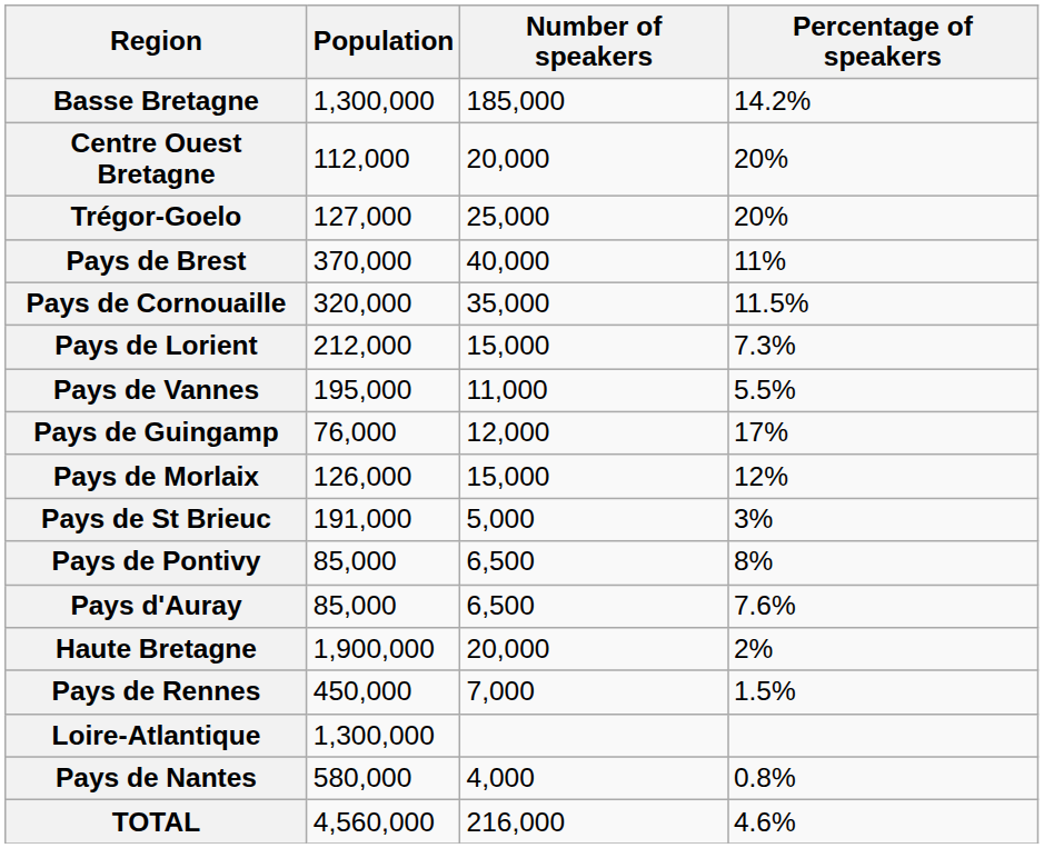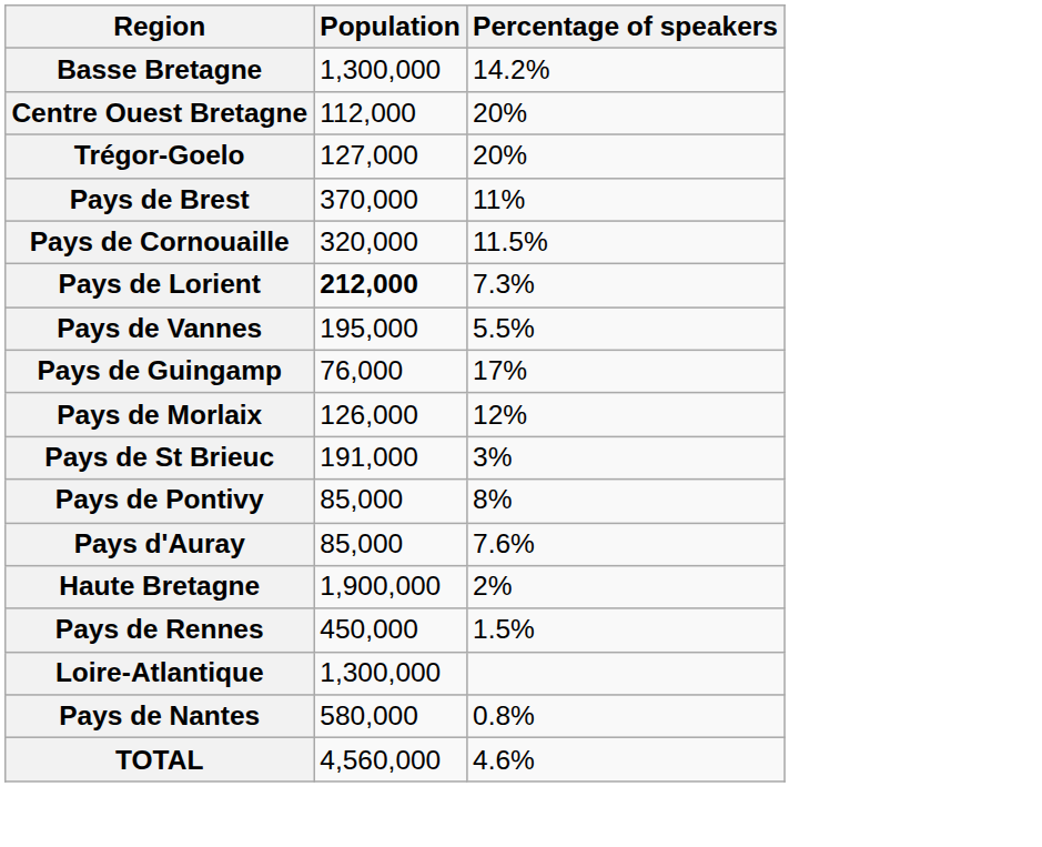- column: Number of speakers | 185,000 | 20,000 | 25,000 | 40,000 | 35,000 | 15,000 | 11,000 | 12,000 | 15,000 | 5,000 | 6,500 | 6,500 | 20,000 | 7,000 | 4,000 | 216,000
Pays de Lorient | Population: normal -> bold
